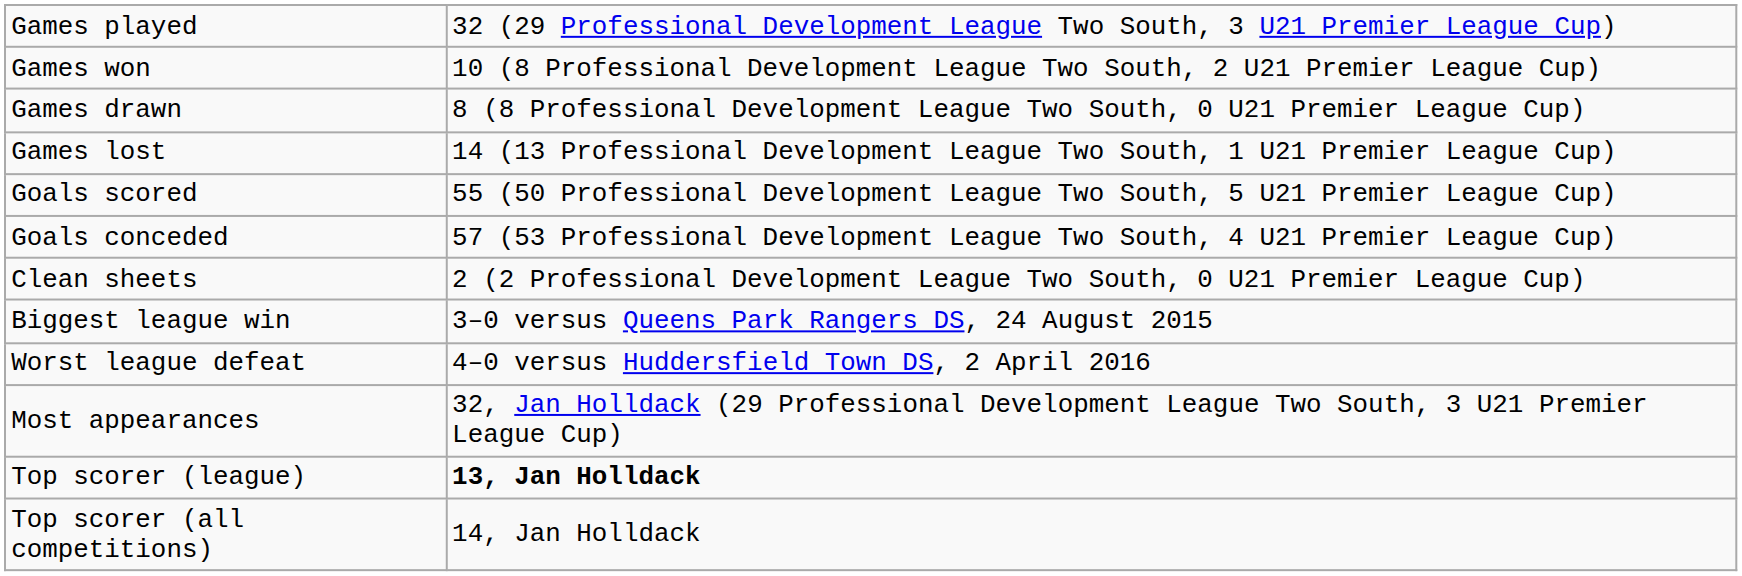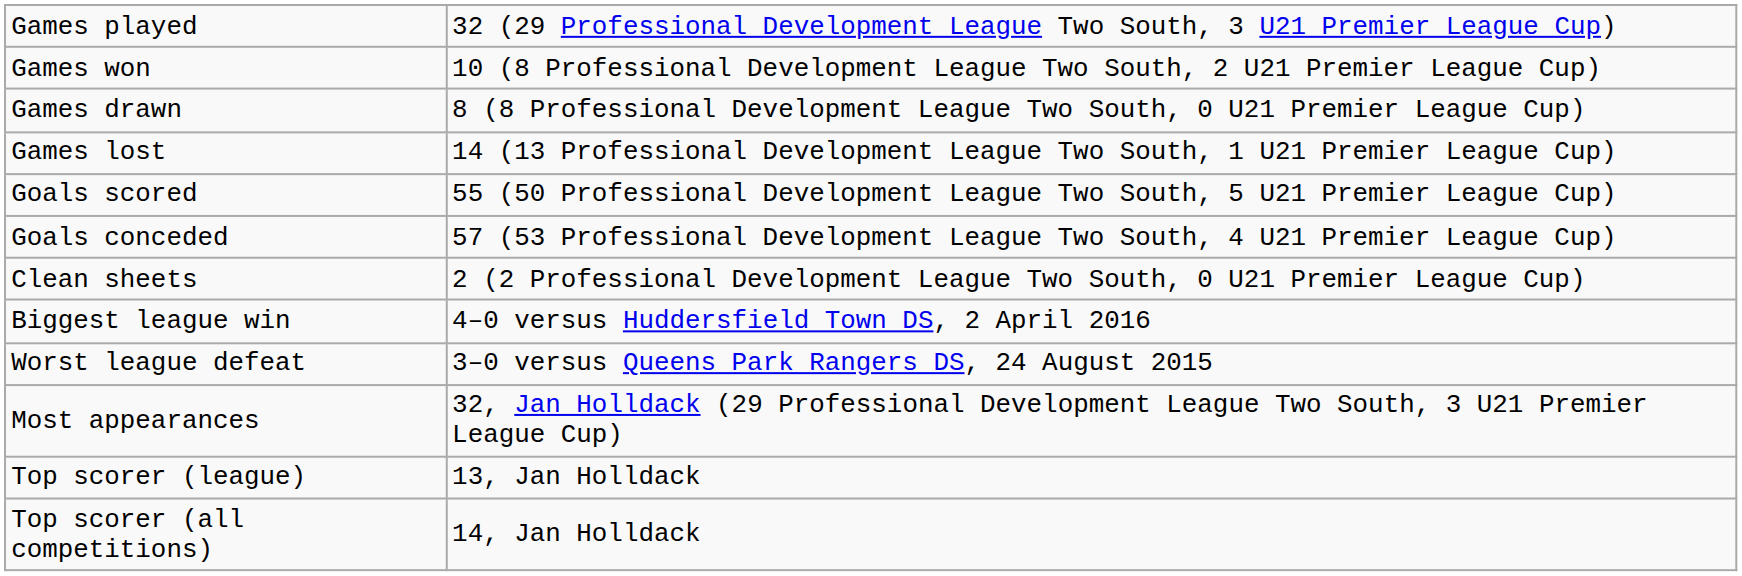Biggest league win | column 2: 3–0 versus Queens Park Rangers DS, 24 August 2015 -> 4–0 versus Huddersfield Town DS, 2 April 2016
Worst league defeat | column 2: 4–0 versus Huddersfield Town DS, 2 April 2016 -> 3–0 versus Queens Park Rangers DS, 24 August 2015
Top scorer (league) | column 2: bold -> normal
